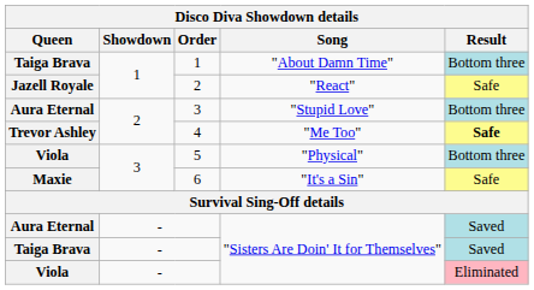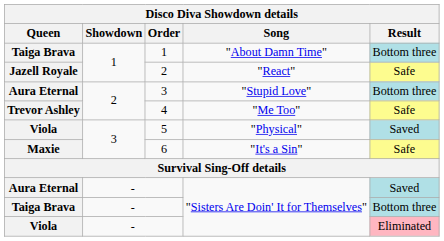4 | Result: bold -> normal
5 | Result: Bottom three -> Saved
Taiga Brava / - | Result: Saved -> Bottom three
